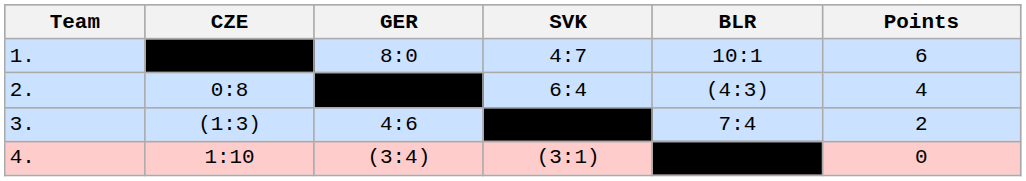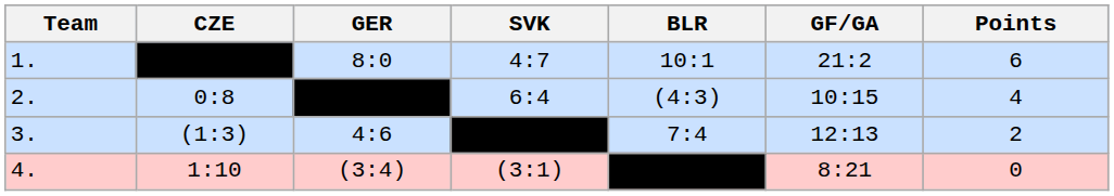+ column: GF/GA | 21:2 | 10:15 | 12:13 | 8:21
